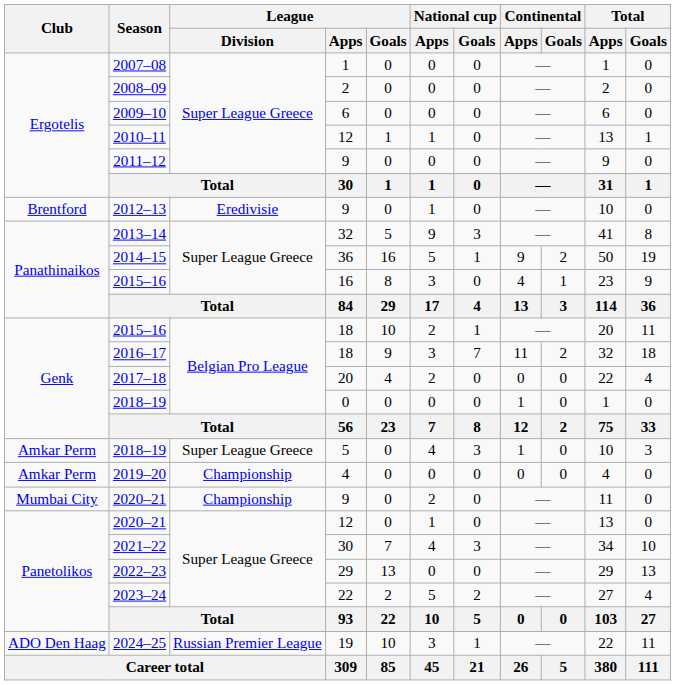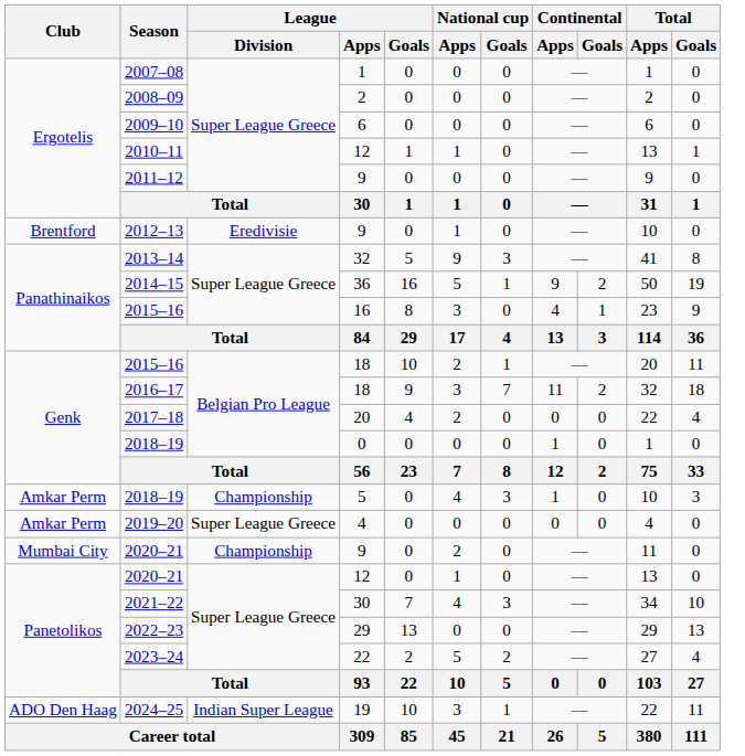2018–19 / 5 | League / Division: Super League Greece -> Championship
2019–20 | League / Division: Championship -> Super League Greece
2024–25 | League / Division: Russian Premier League -> Indian Super League
